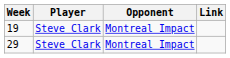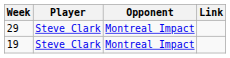rows swapped: 19 <-> 29
